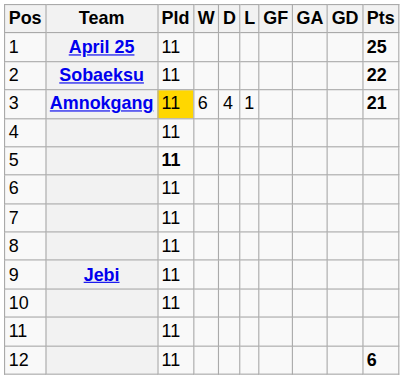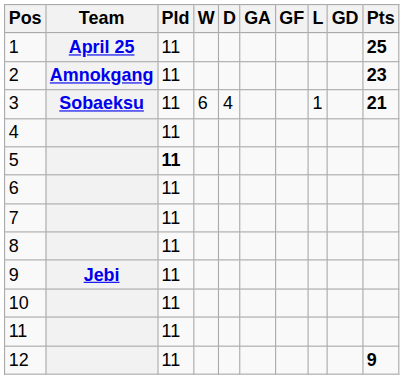columns swapped: L <-> GA
2 | Team: Sobaeksu -> Amnokgang
2 | Pts: 22 -> 23
3 | Team: Amnokgang -> Sobaeksu
3 | Pld: gold background -> no background
12 | Pts: 6 -> 9
